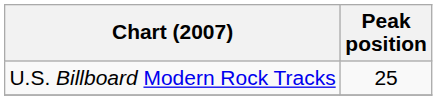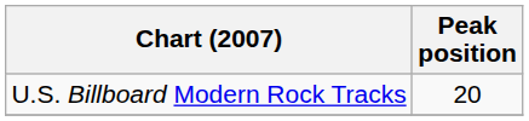U.S. Billboard Modern Rock Tracks | Peak position: 25 -> 20
